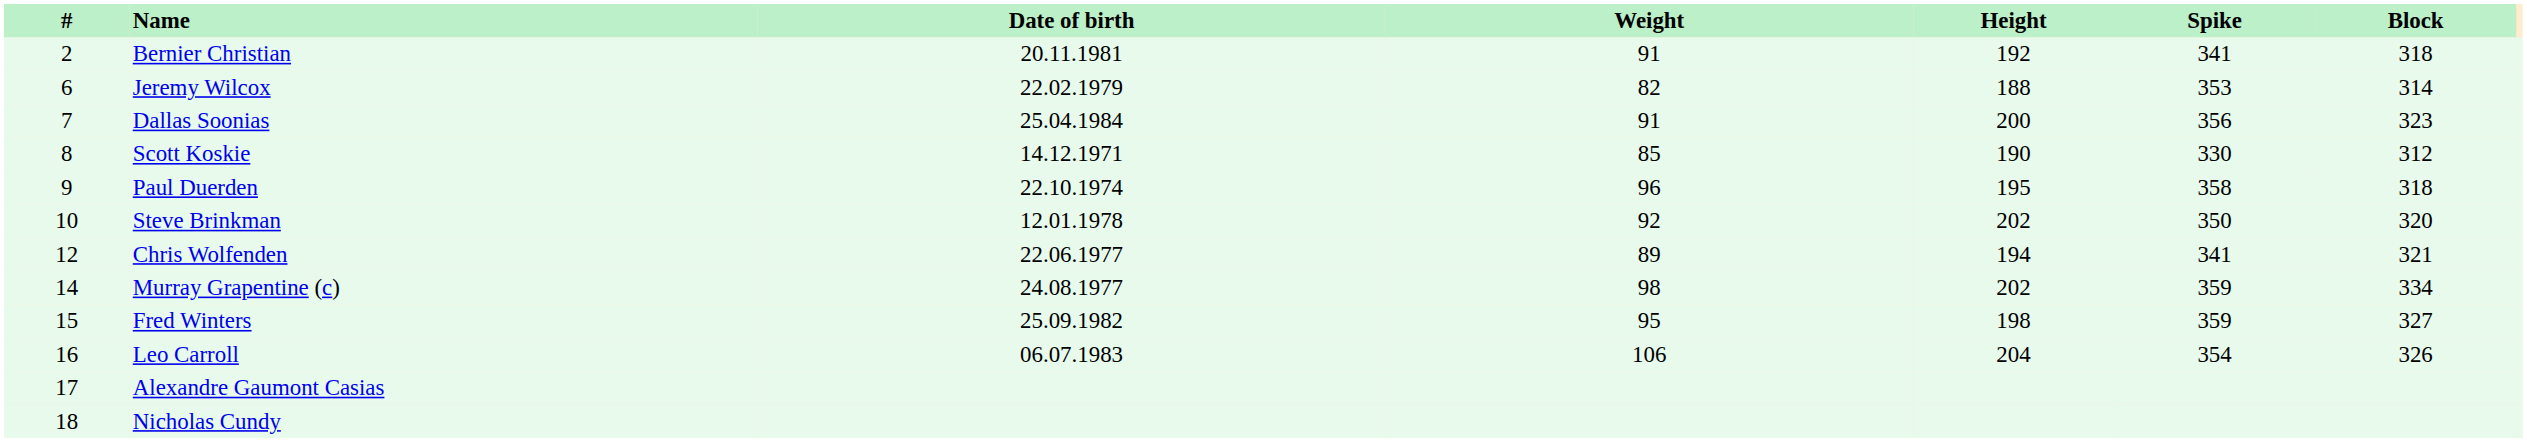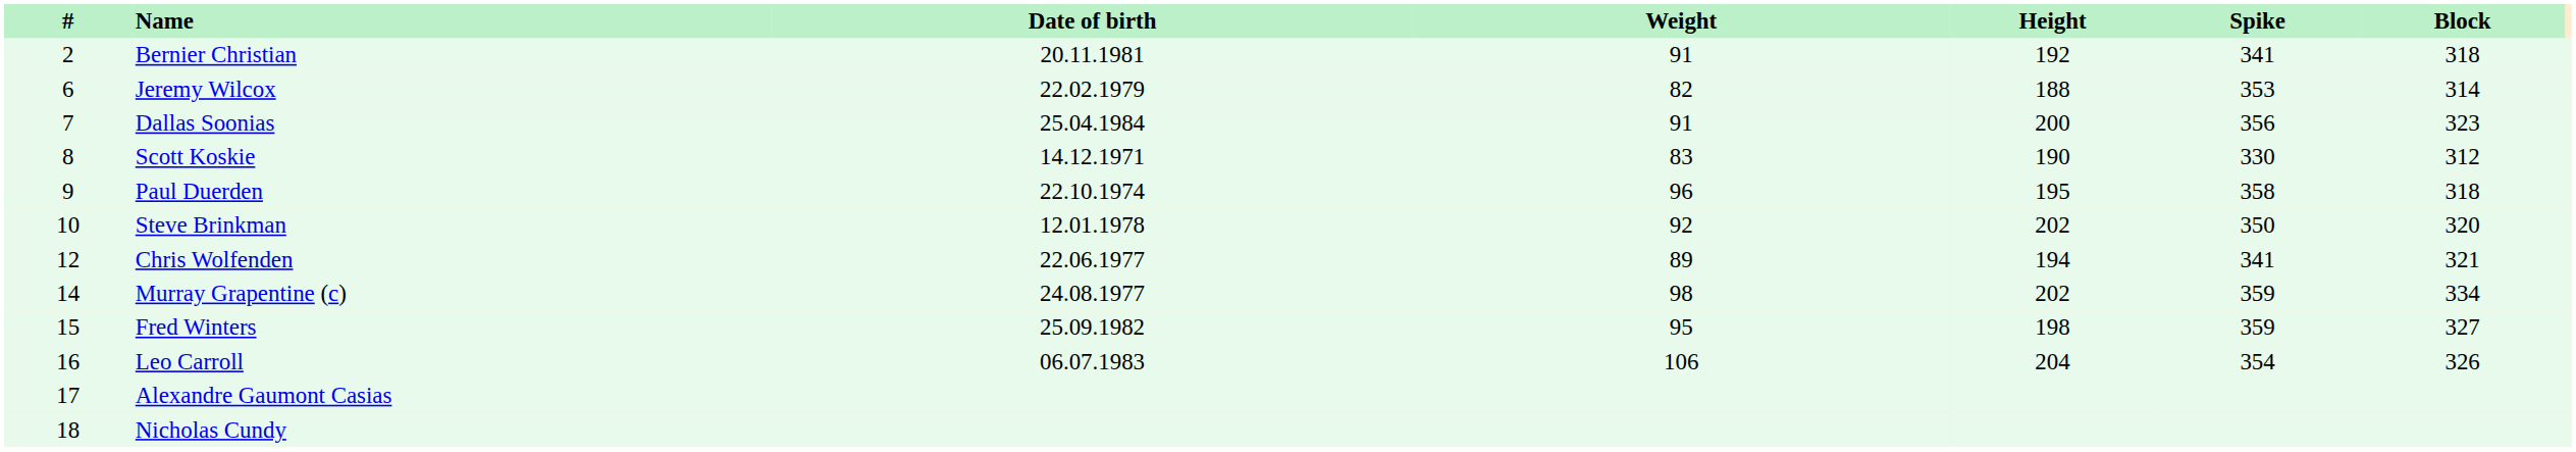Scott Koskie | Weight: 85 -> 83
